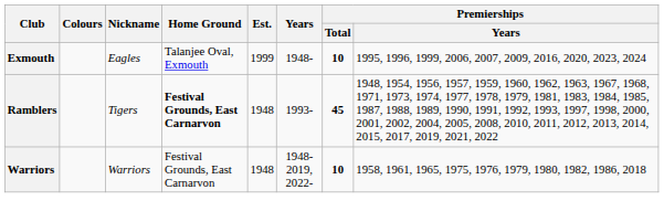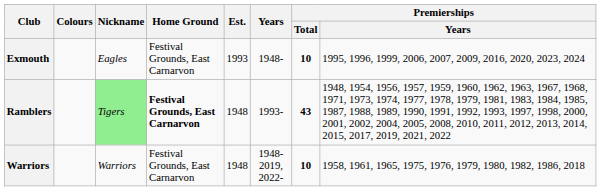Exmouth | Home Ground: Talanjee Oval, Exmouth -> Festival Grounds, East Carnarvon
Exmouth | Est.: 1999 -> 1993
Ramblers | Nickname: no background -> lightgreen background
Ramblers | Premierships / Total: 45 -> 43
